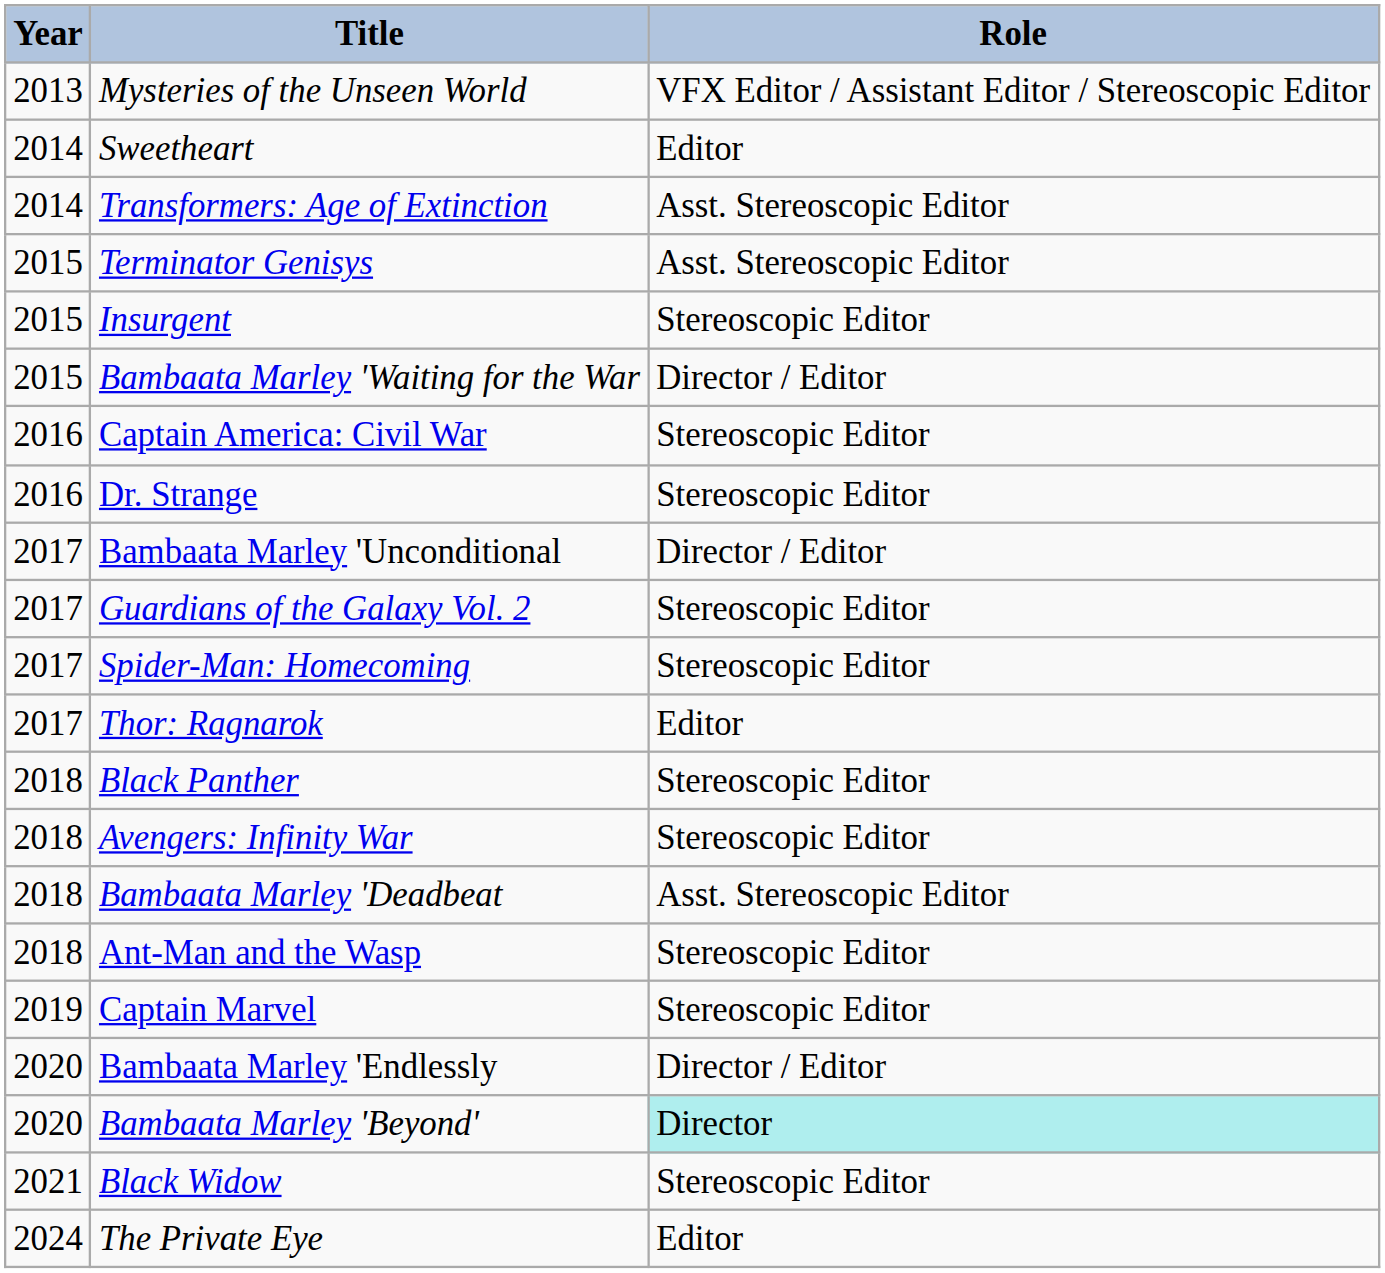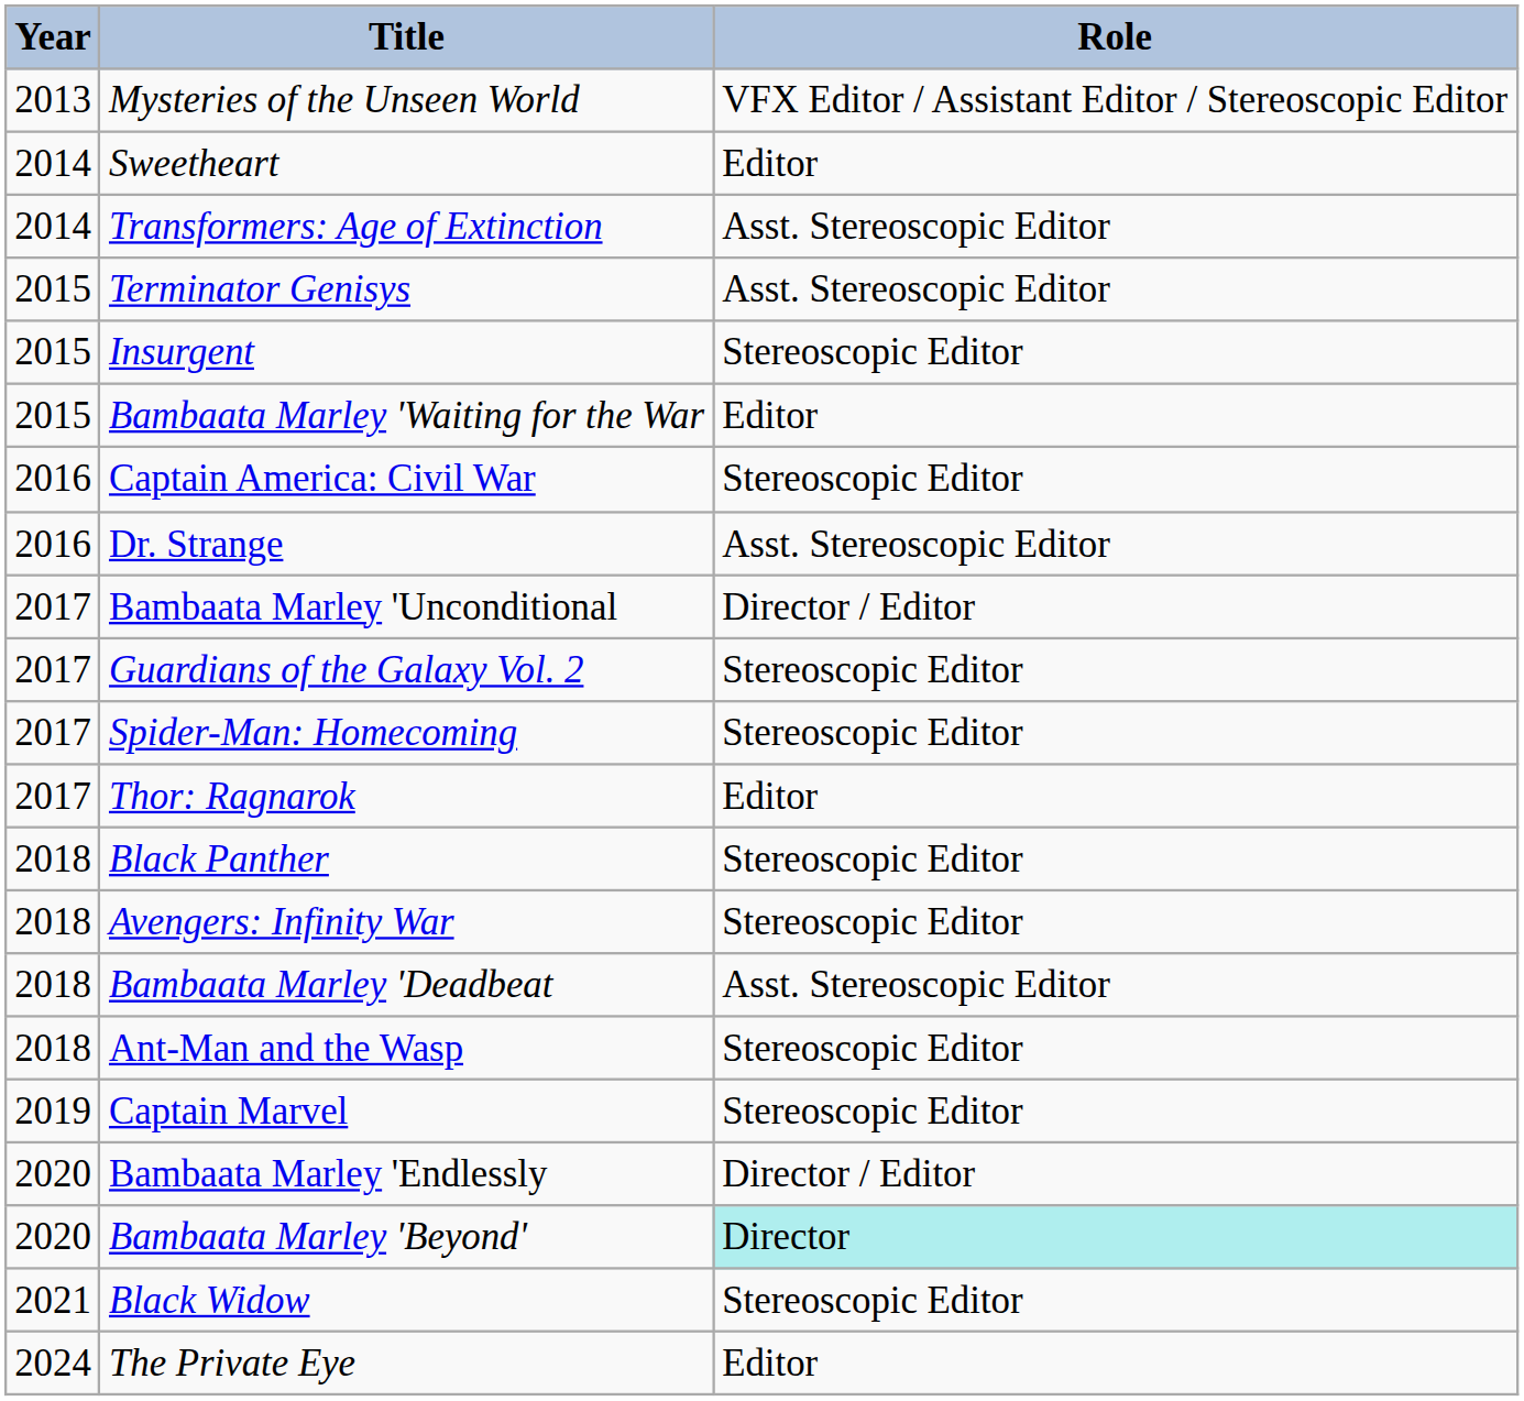Bambaata Marley 'Waiting for the War | Role: Director / Editor -> Editor
Dr. Strange | Role: Stereoscopic Editor -> Asst. Stereoscopic Editor
